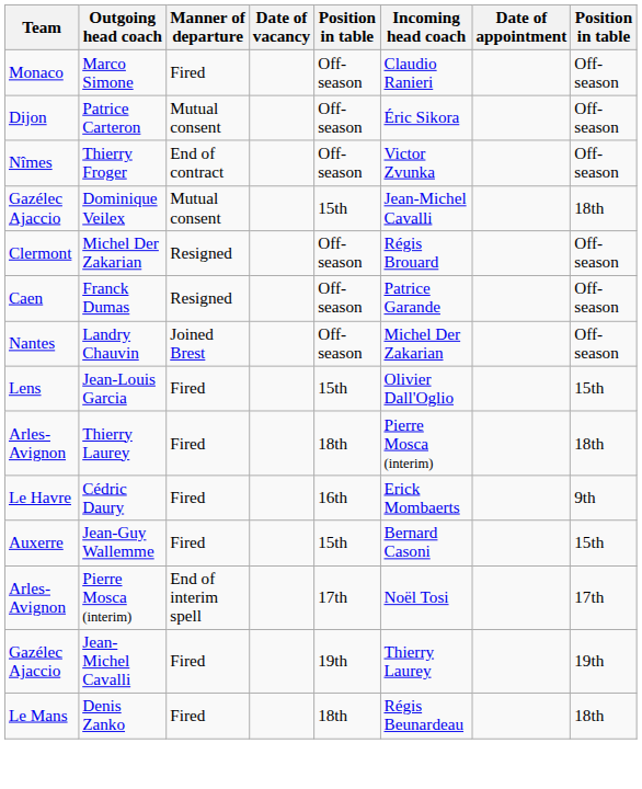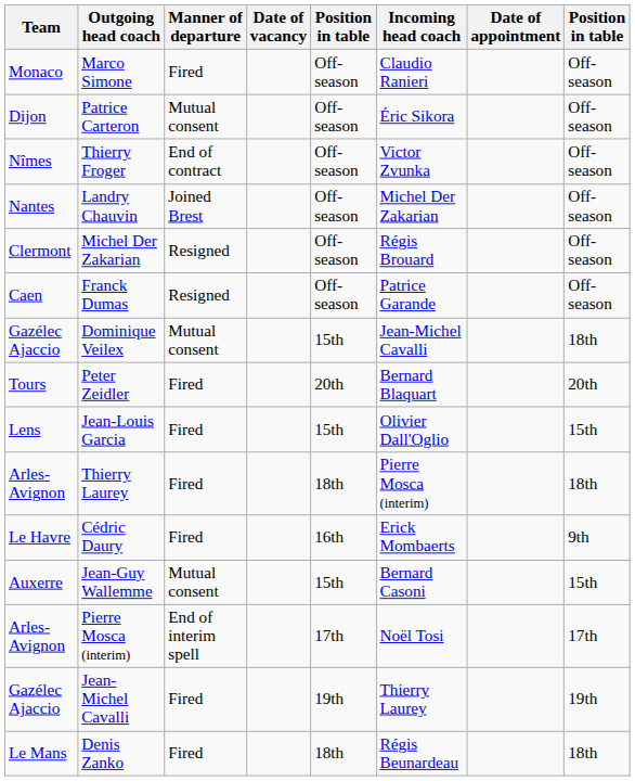rows swapped: Landry Chauvin <-> Dominique Veilex
+ row: Tours | Peter Zeidler | Fired | 20th | Bernard Blaquart | 20th
Jean-Guy Wallemme | Manner of departure: Fired -> Mutual consent
